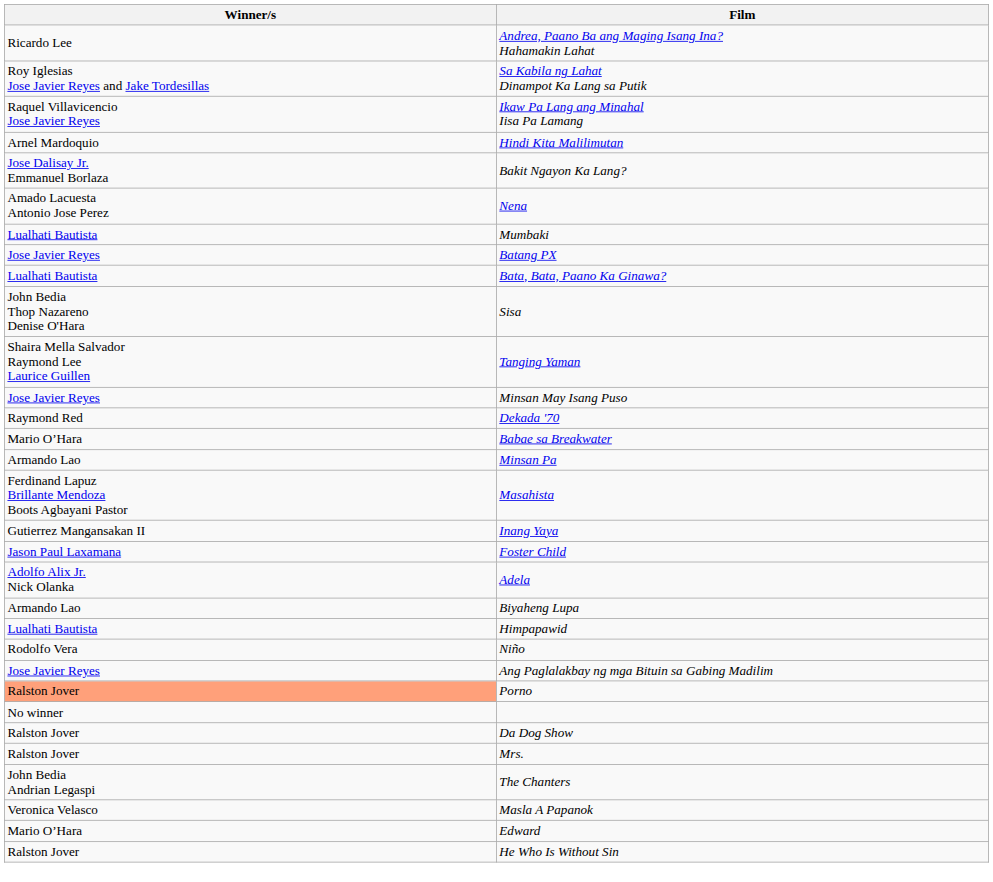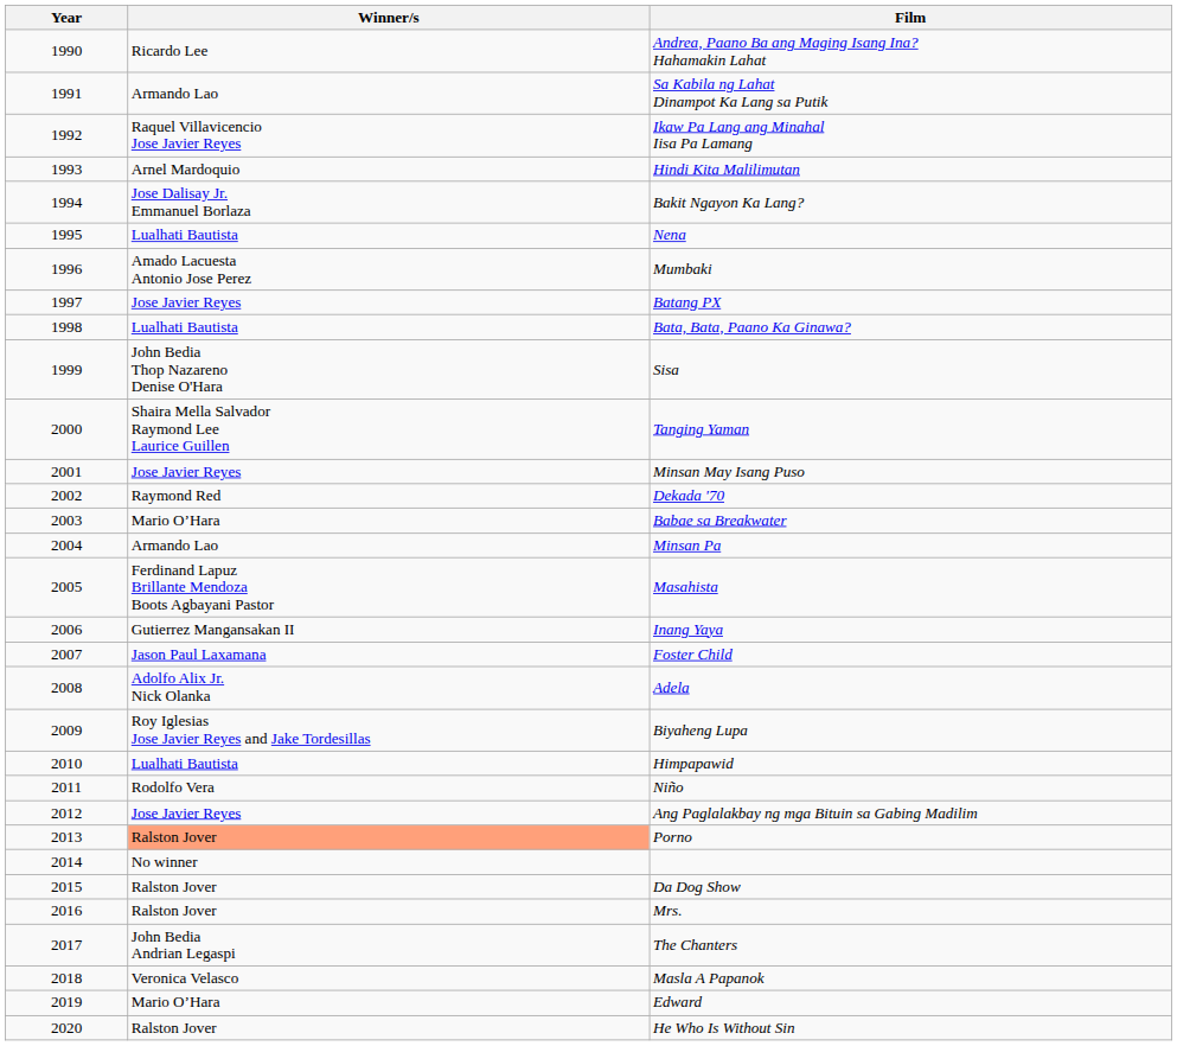+ column: Year | 1990 | 1991 | 1992 | 1993 | 1994 | 1995 | 1996 | 1997 | 1998 | 1999 | 2000 | 2001 | 2002 | 2003 | 2004 | 2005 | 2006 | 2007 | 2008 | 2009 | 2010 | 2011 | 2012 | 2013 | 2014 | 2015 | 2016 | 2017 | 2018 | 2019 | 2020
Sa Kabila ng Lahat Dinampot Ka Lang sa Putik | Winner/s: Roy Iglesias Jose Javier Reyes and Jake Tordesillas -> Armando Lao
Nena | Winner/s: Amado Lacuesta Antonio Jose Perez -> Lualhati Bautista
Mumbaki | Winner/s: Lualhati Bautista -> Amado Lacuesta Antonio Jose Perez
Biyaheng Lupa | Winner/s: Armando Lao -> Roy Iglesias Jose Javier Reyes and Jake Tordesillas
